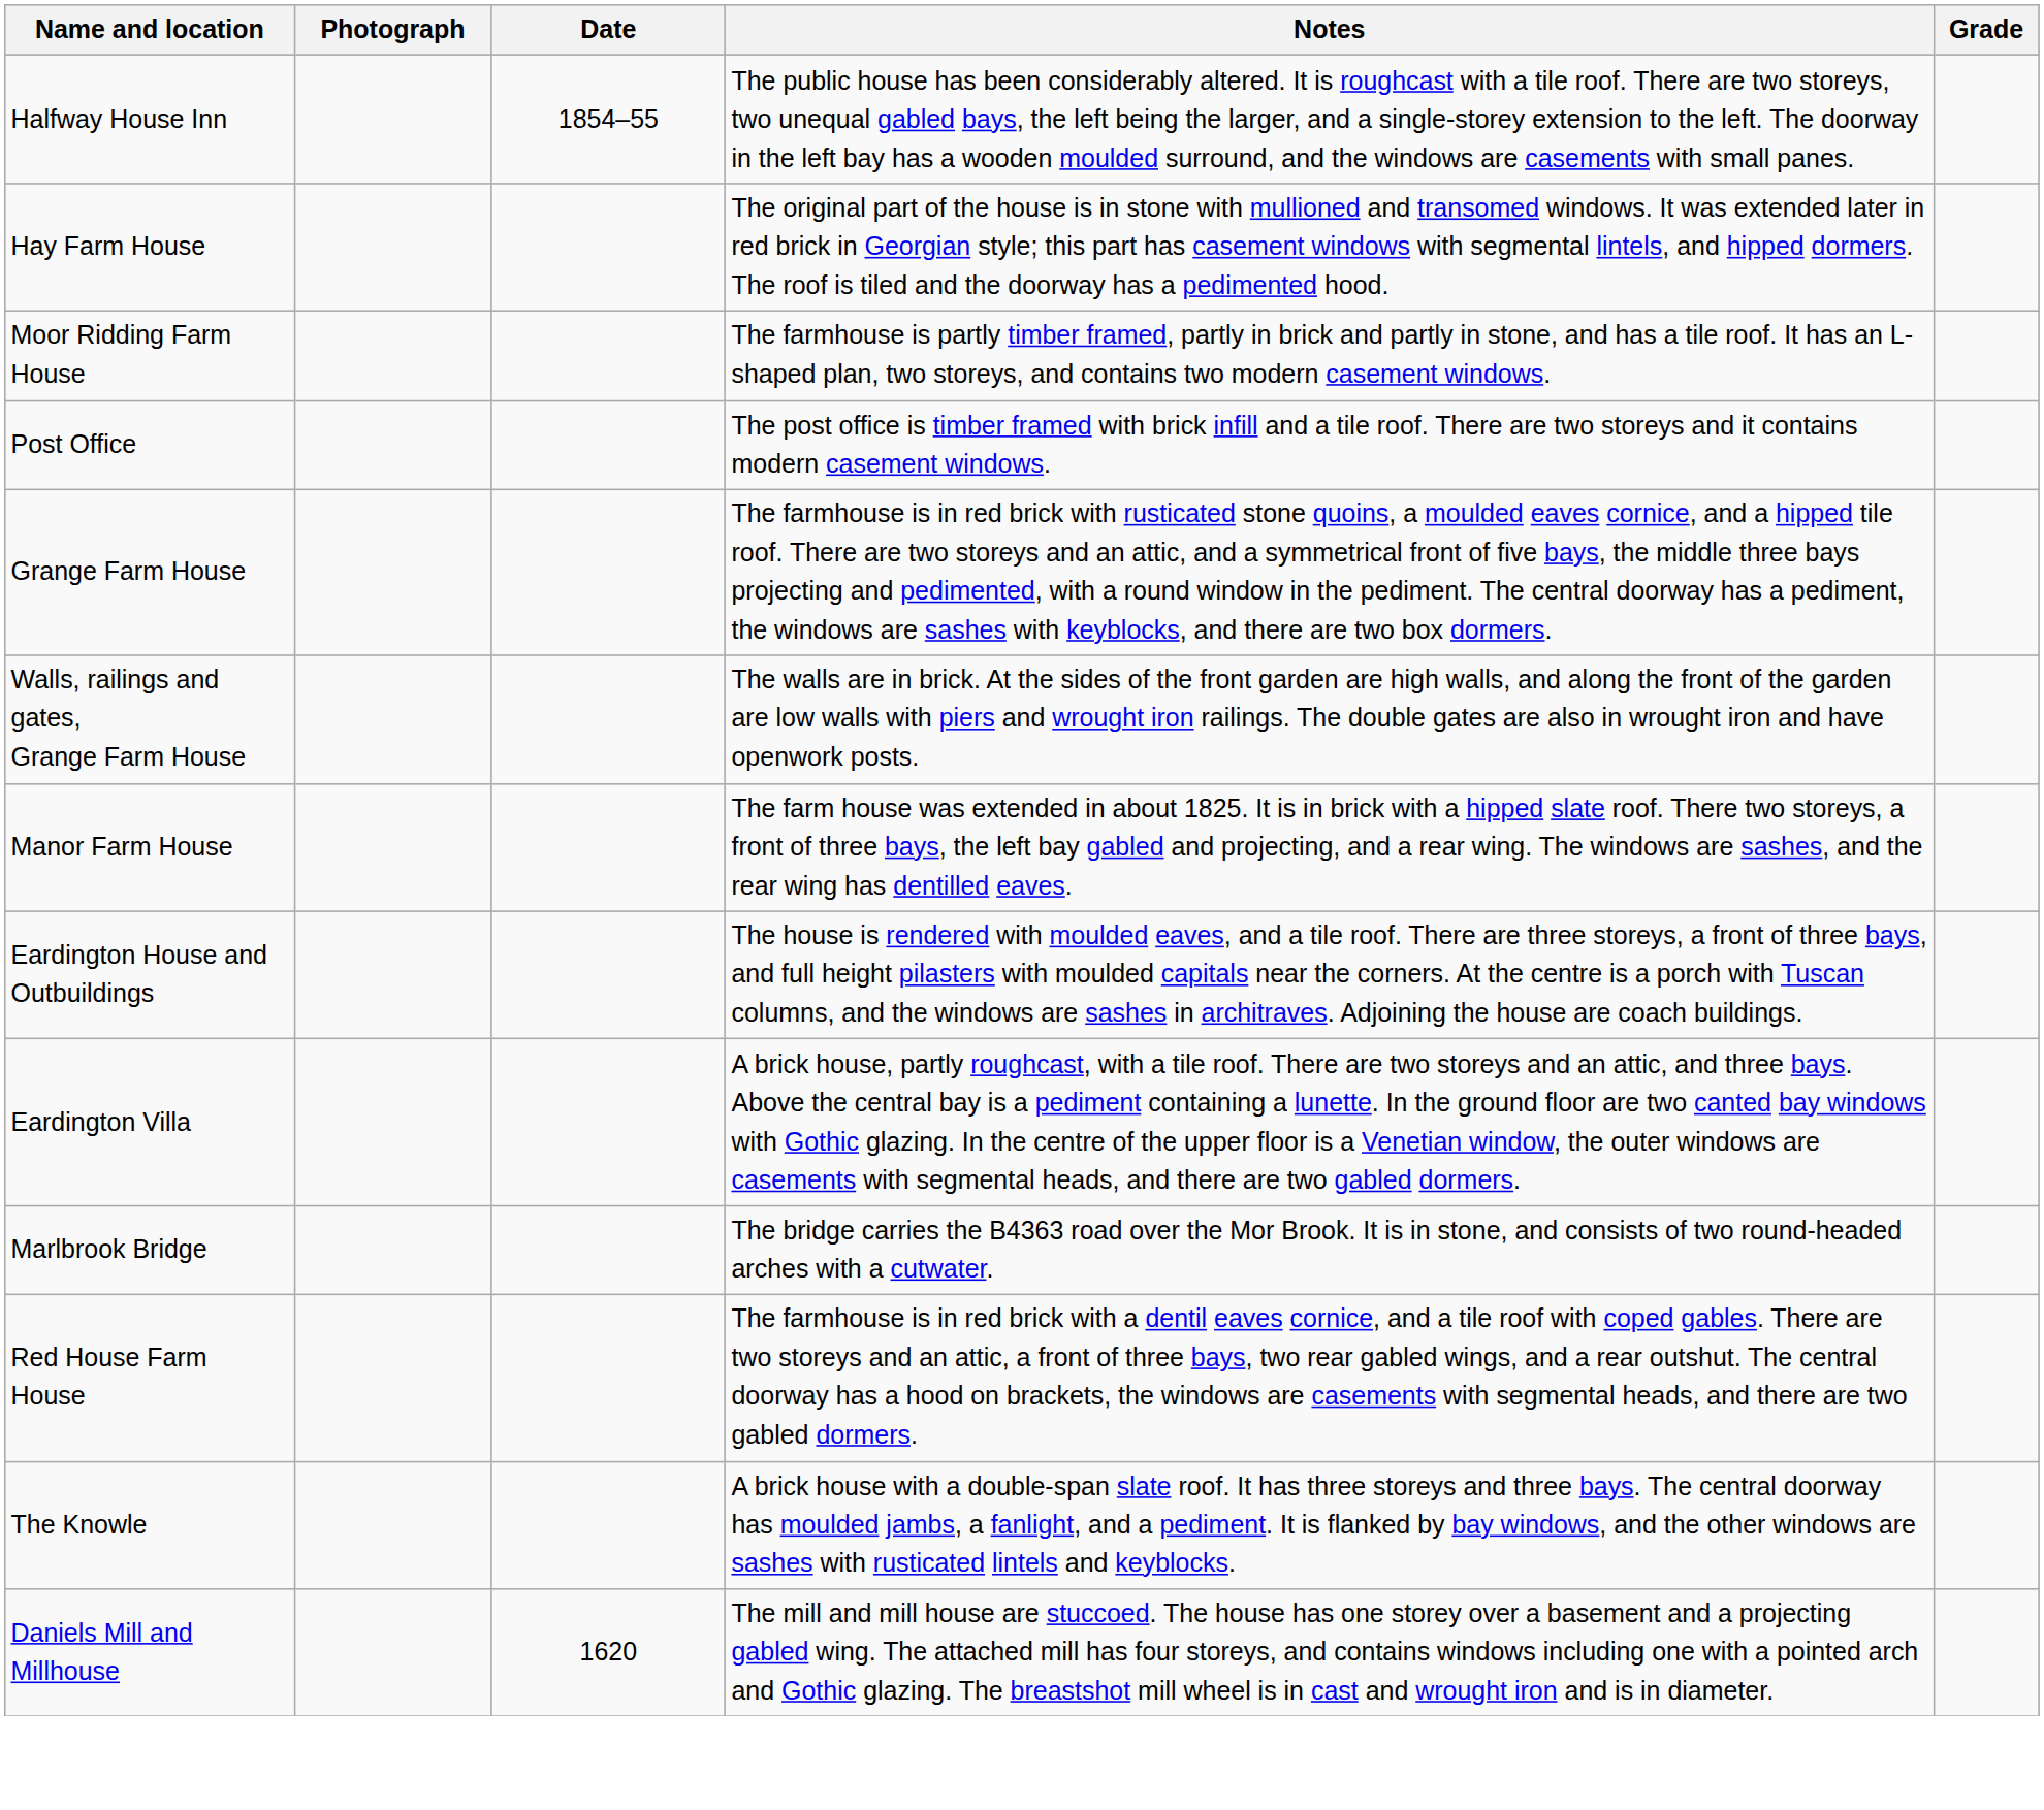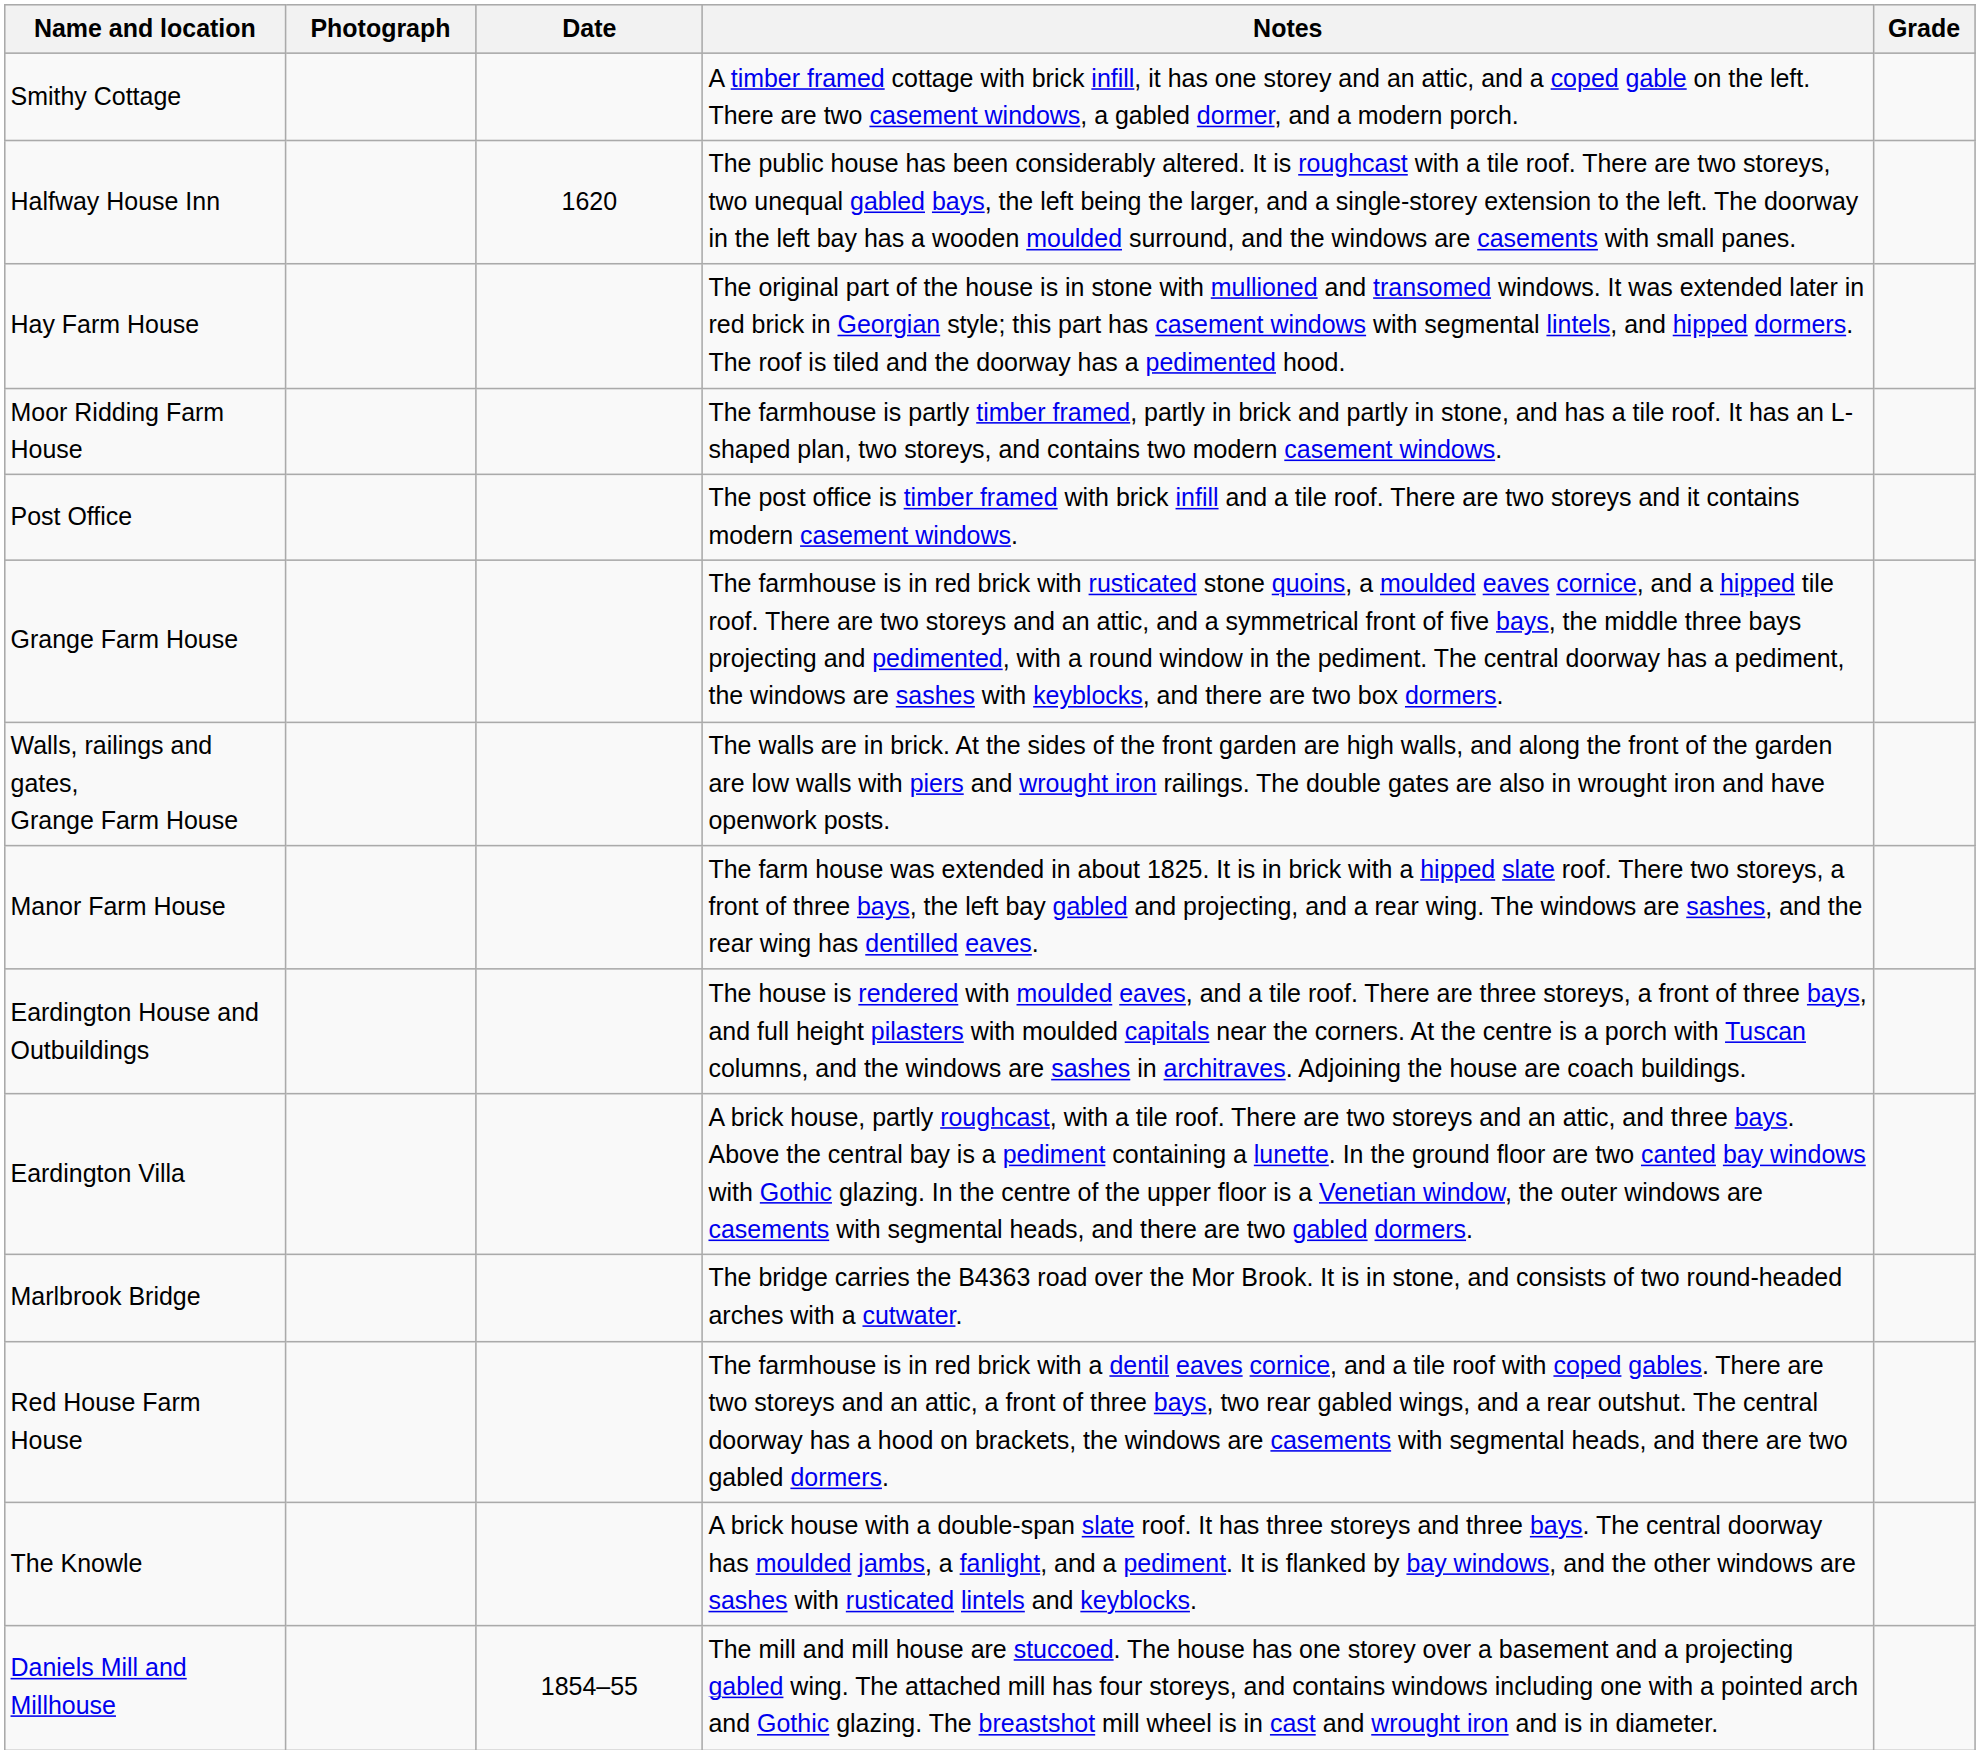+ row: Smithy Cottage | A timber framed cottage with brick infill, it has one storey and an attic, and a coped gable on the left. There are two casement windows, a gabled dormer, and a modern porch.
Halfway House Inn | Date: 1854–55 -> 1620
Daniels Mill and Millhouse | Date: 1620 -> 1854–55
